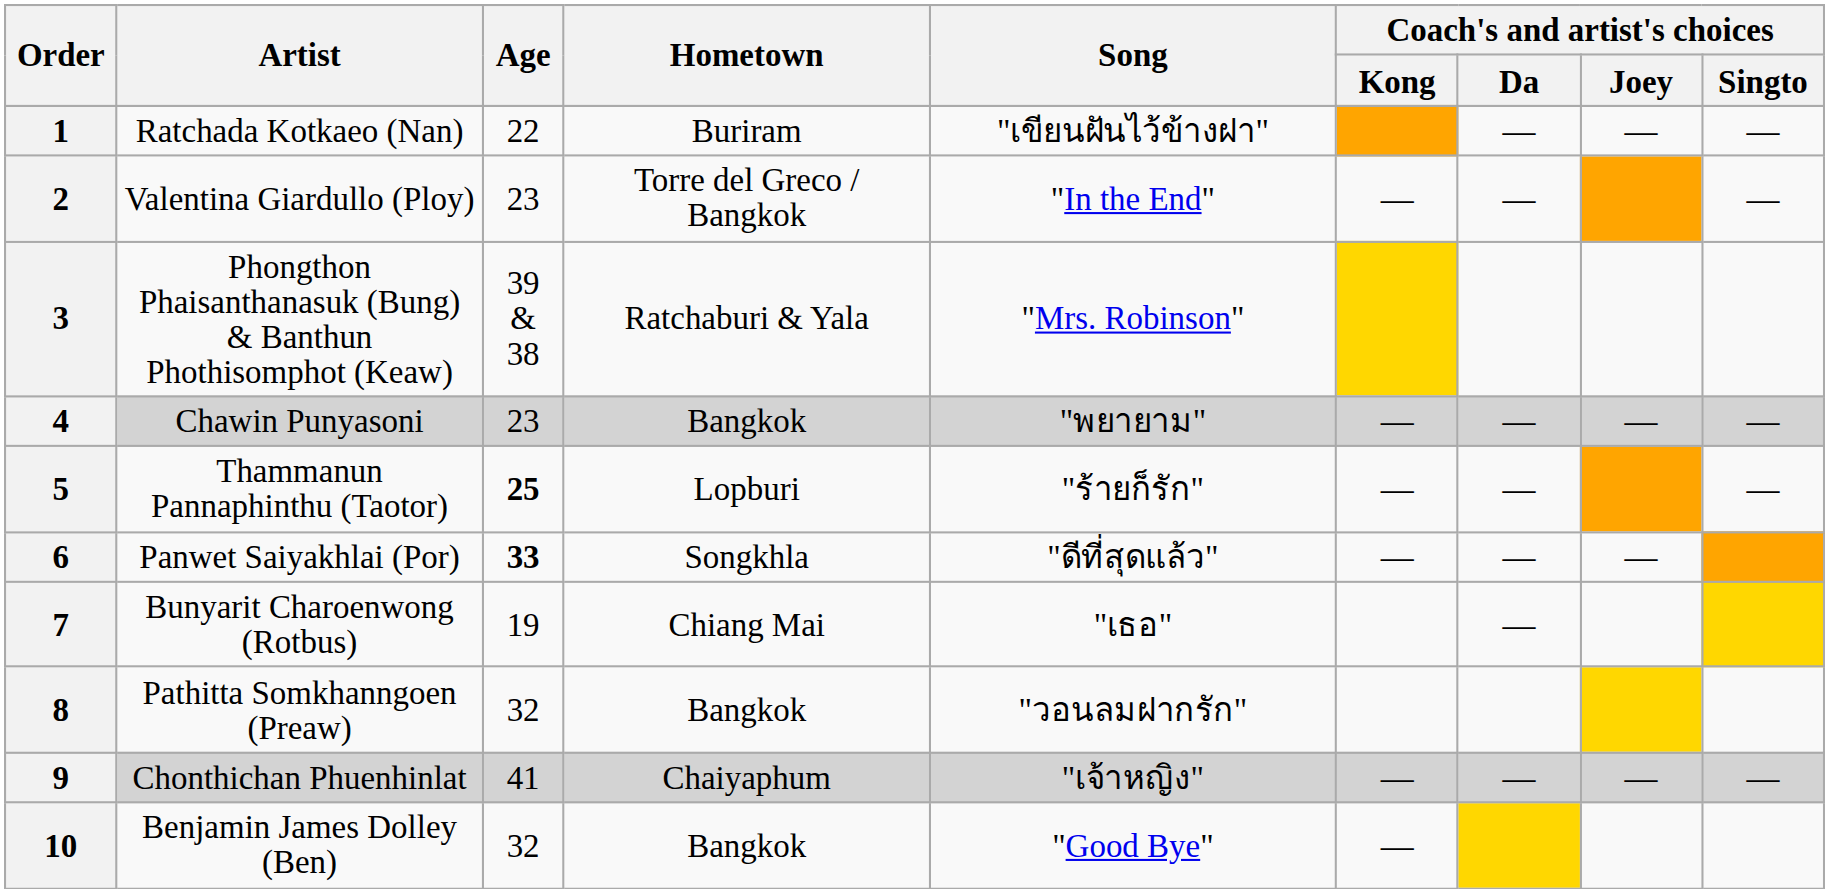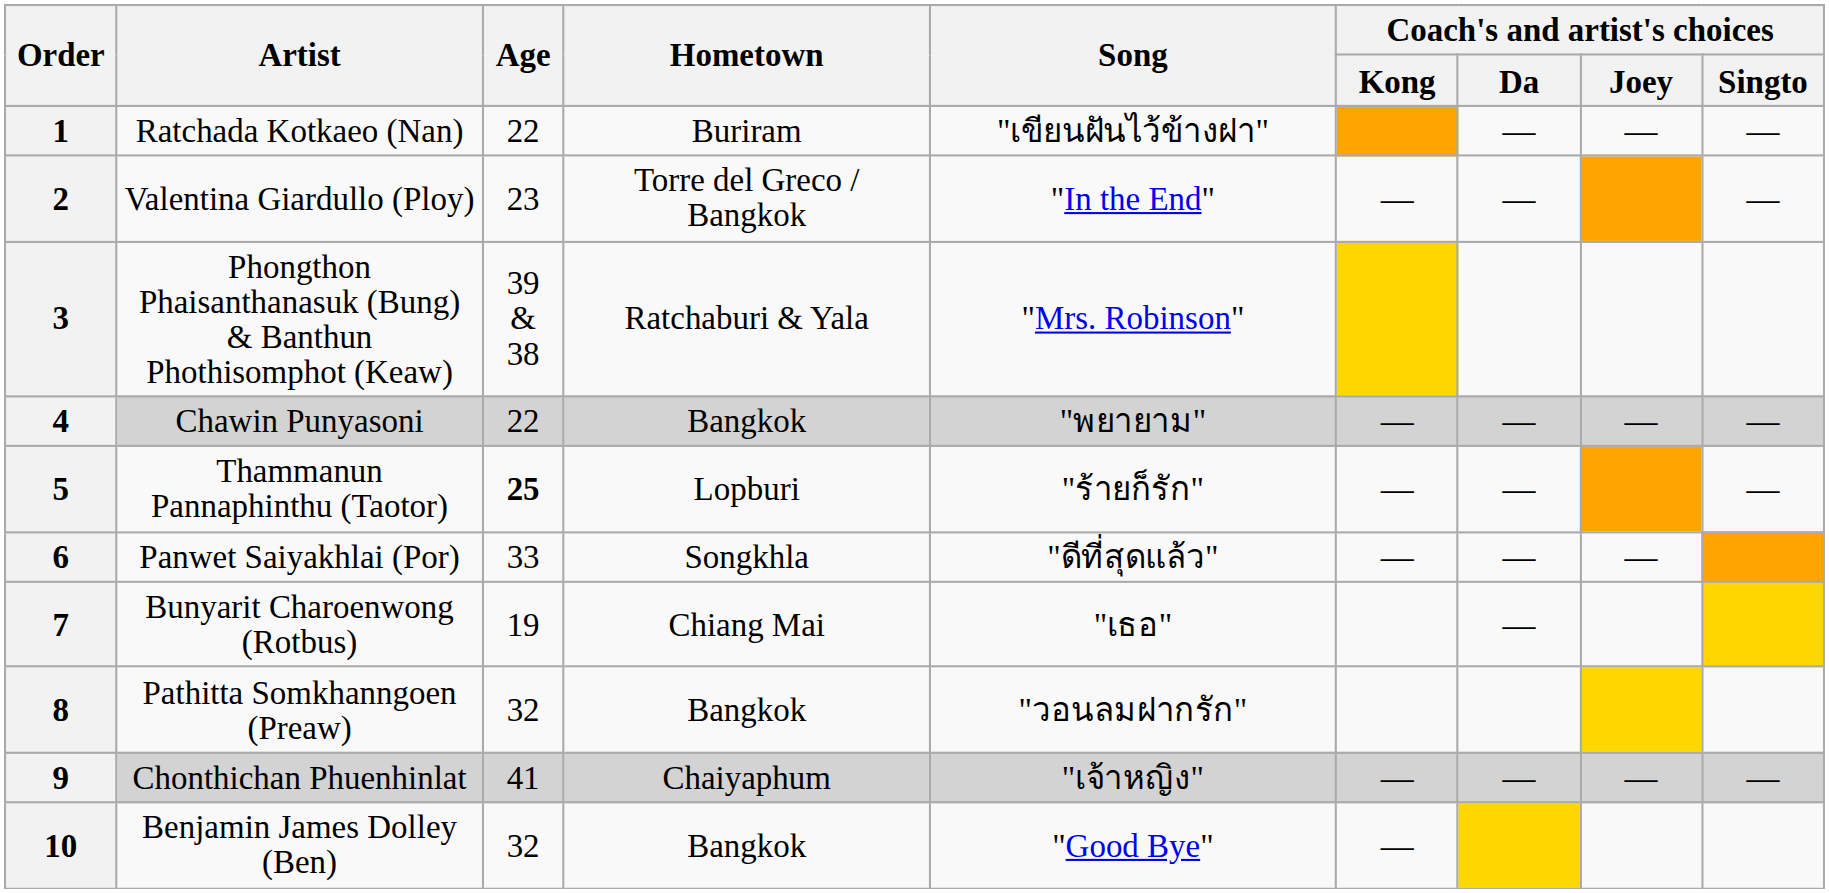4 | Age: 23 -> 22
6 | Age: bold -> normal
